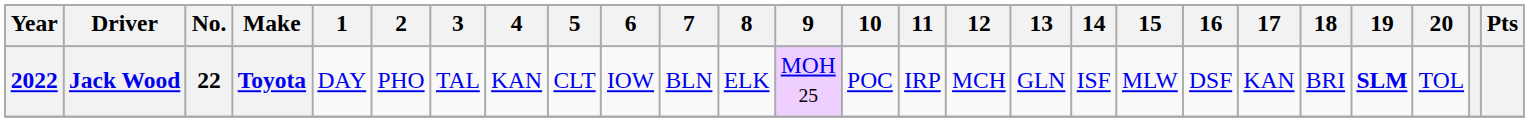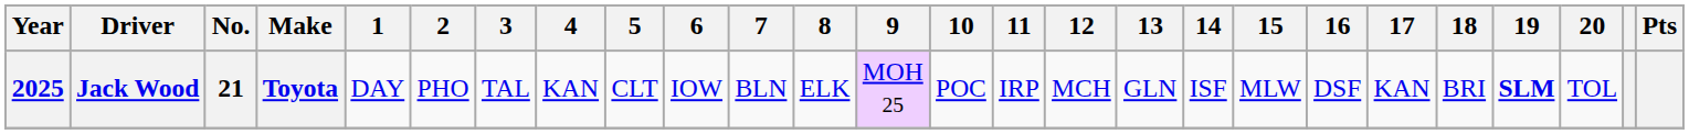Jack Wood | Year: 2022 -> 2025
Jack Wood | No.: 22 -> 21
